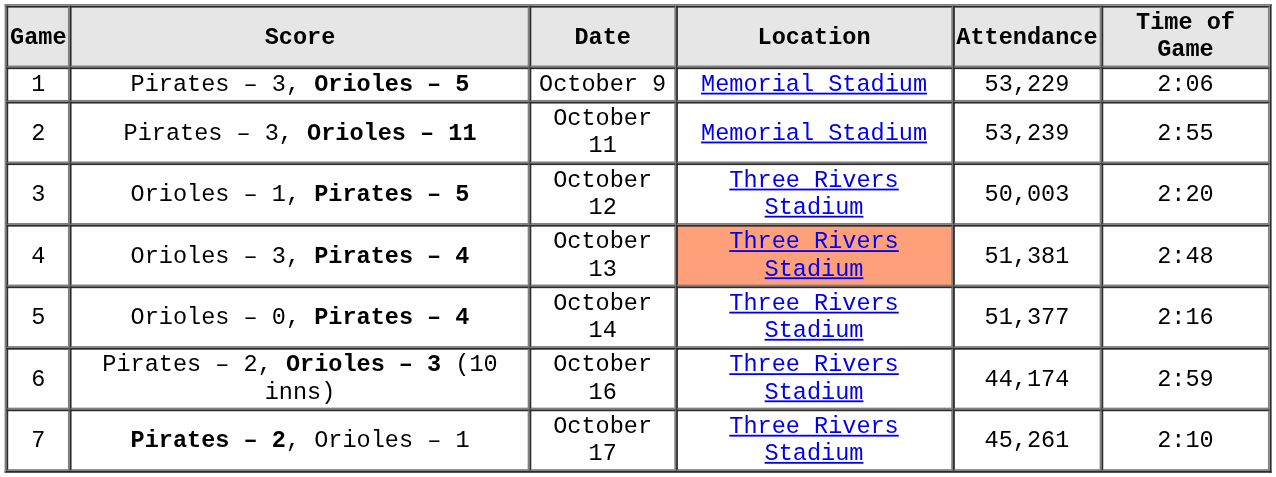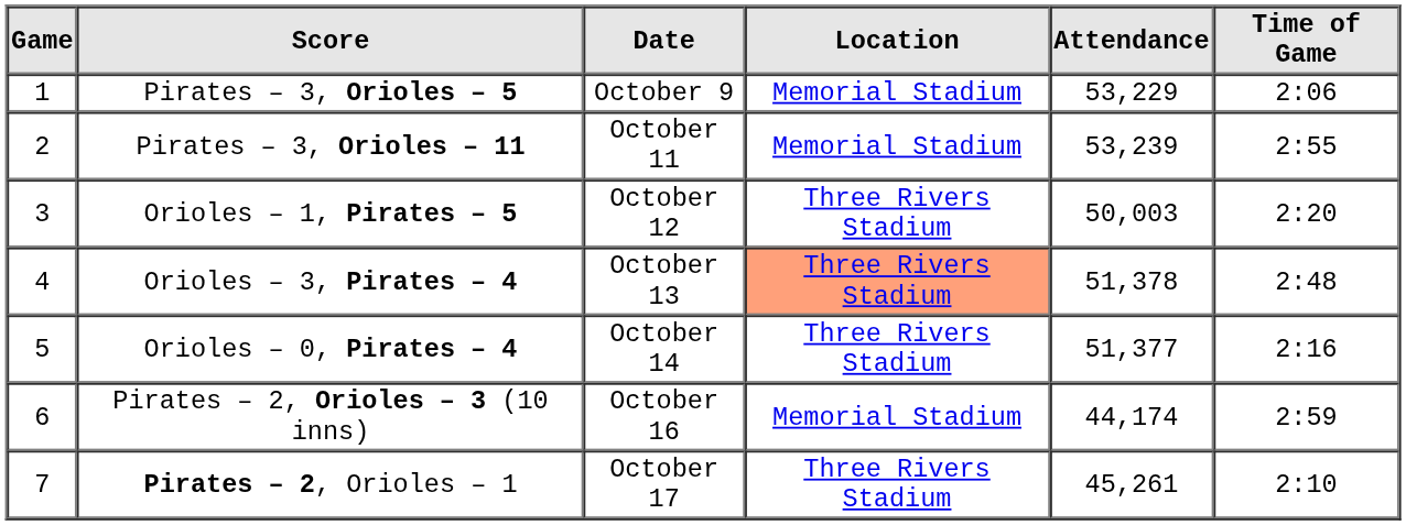Orioles – 3, Pirates – 4 | Attendance: 51,381 -> 51,378
Pirates – 2, Orioles – 3 (10 inns) | Location: Three Rivers Stadium -> Memorial Stadium
